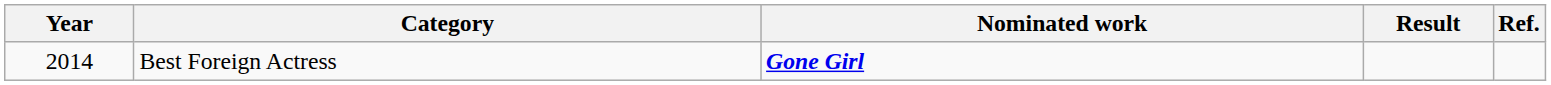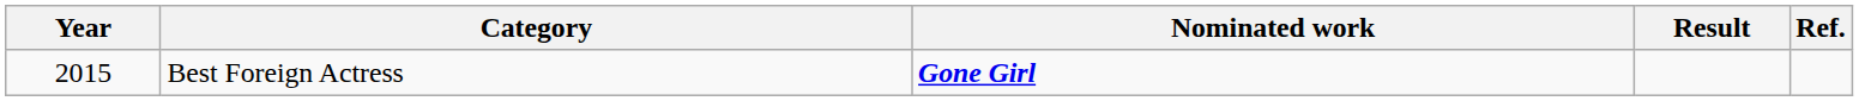Best Foreign Actress | Year: 2014 -> 2015
